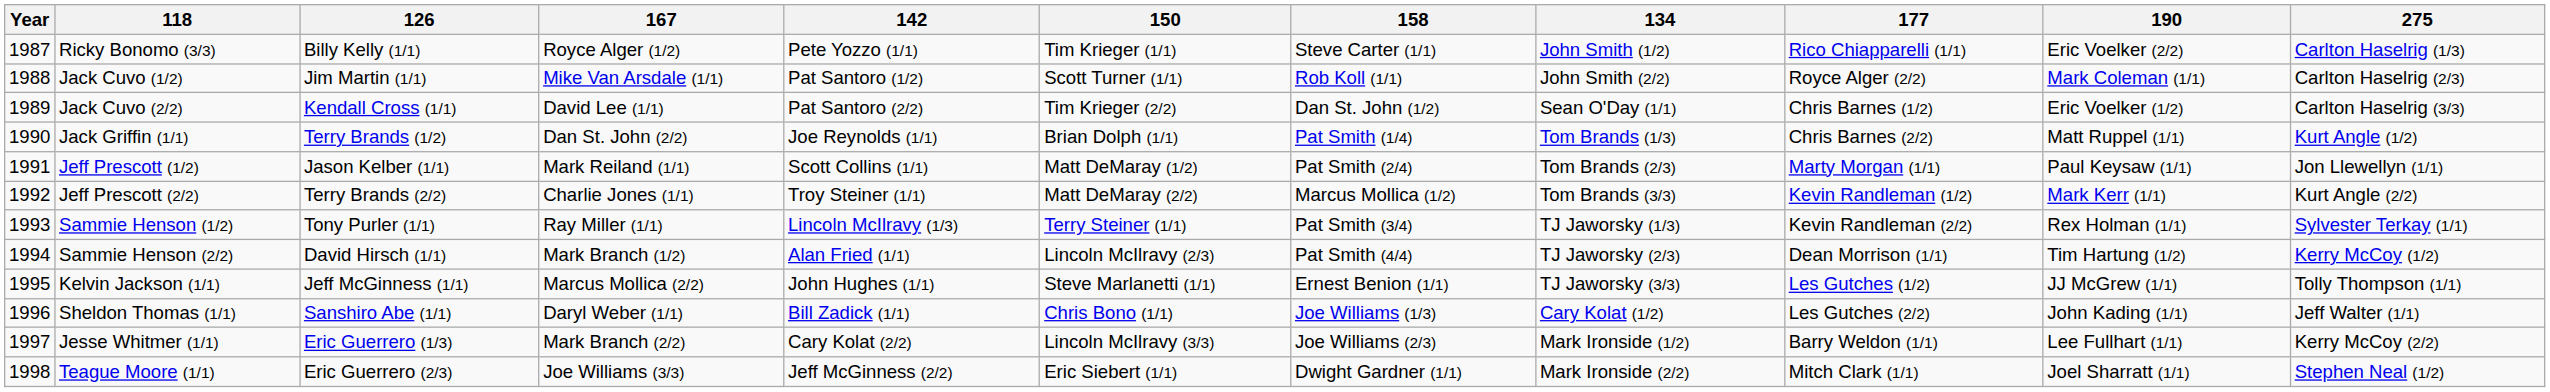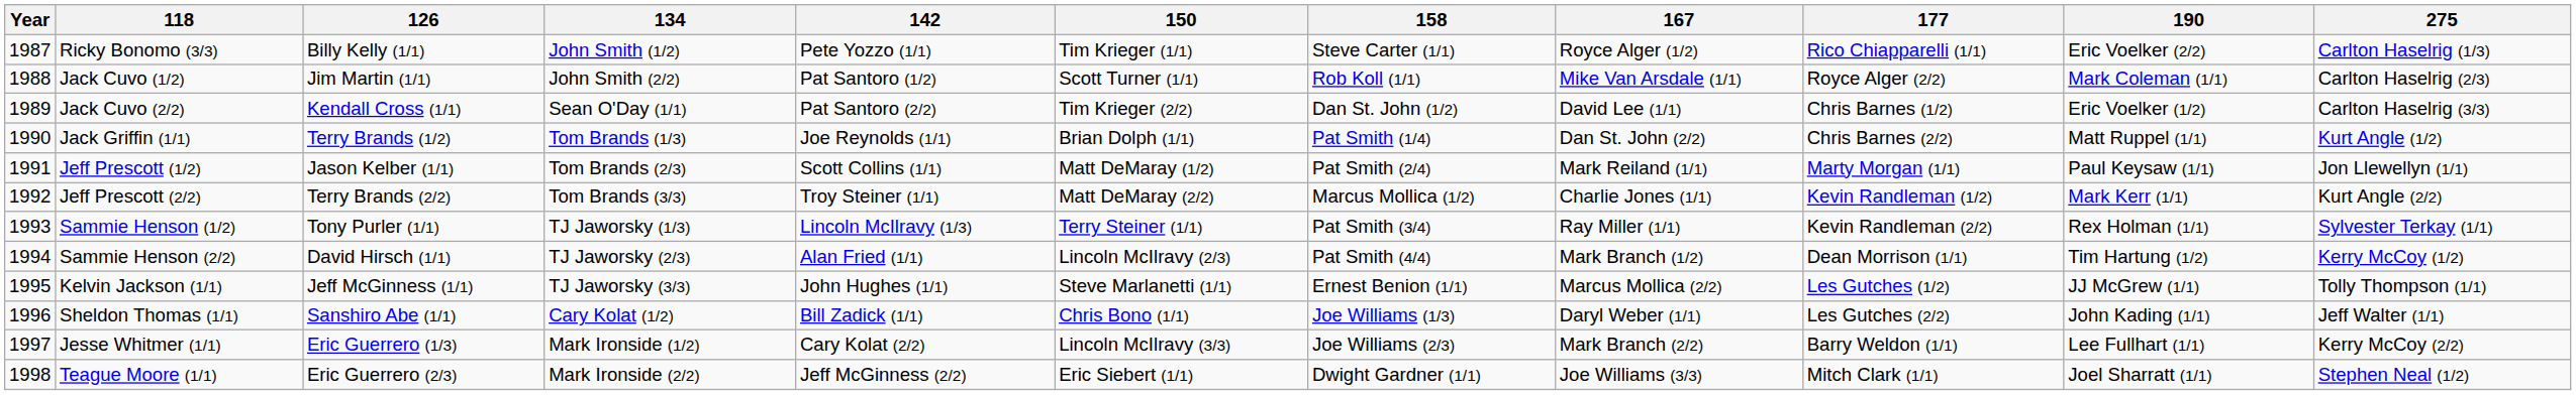columns swapped: 134 <-> 167
